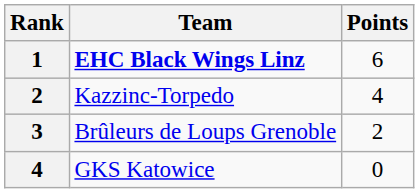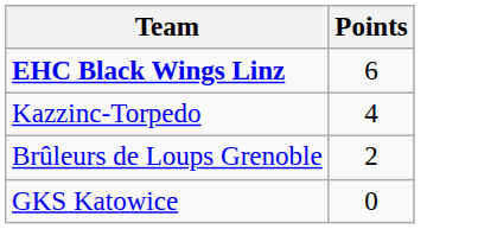- column: Rank | 1 | 2 | 3 | 4
